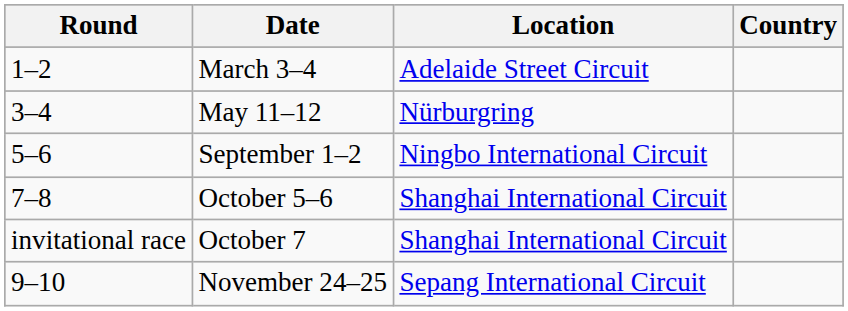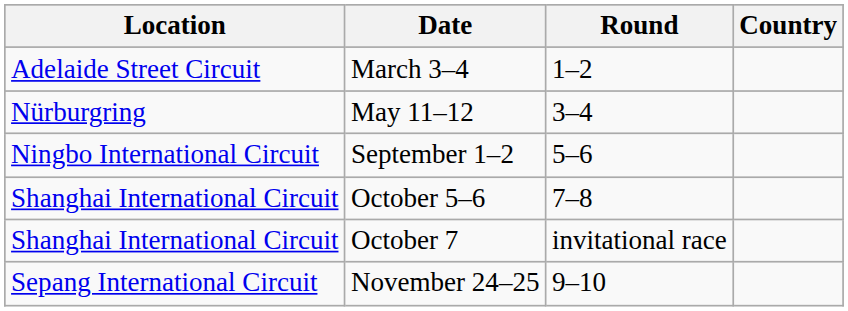columns swapped: Round <-> Location
